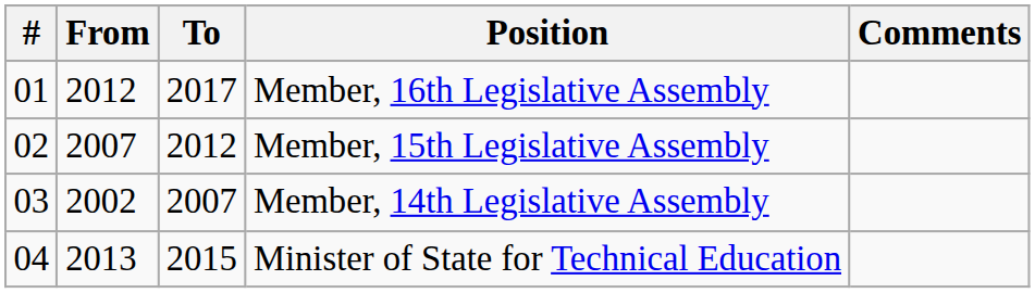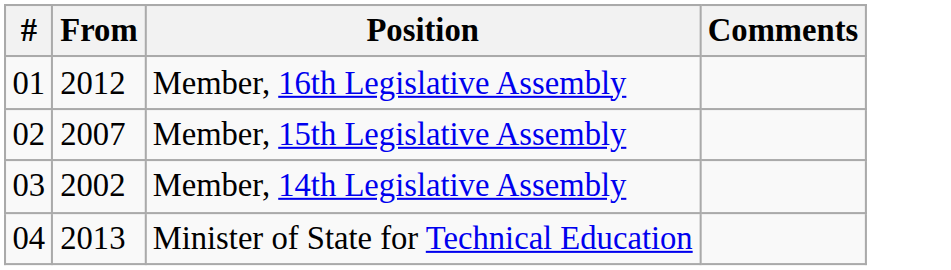- column: To | 2017 | 2012 | 2007 | 2015
